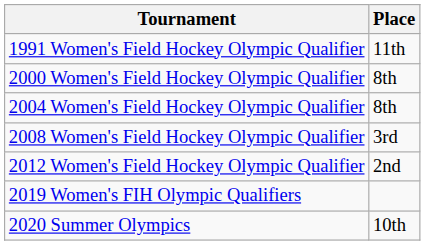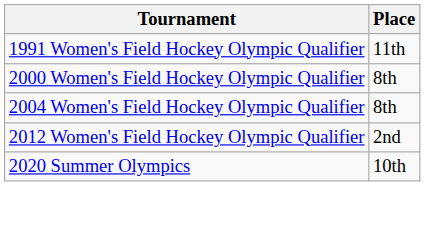- row: 2008 Women's Field Hockey Olympic Qualifier | 3rd
- row: 2019 Women's FIH Olympic Qualifiers
